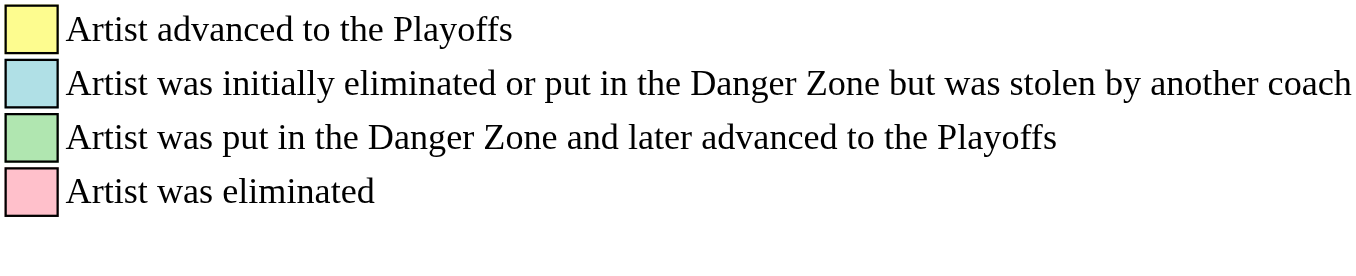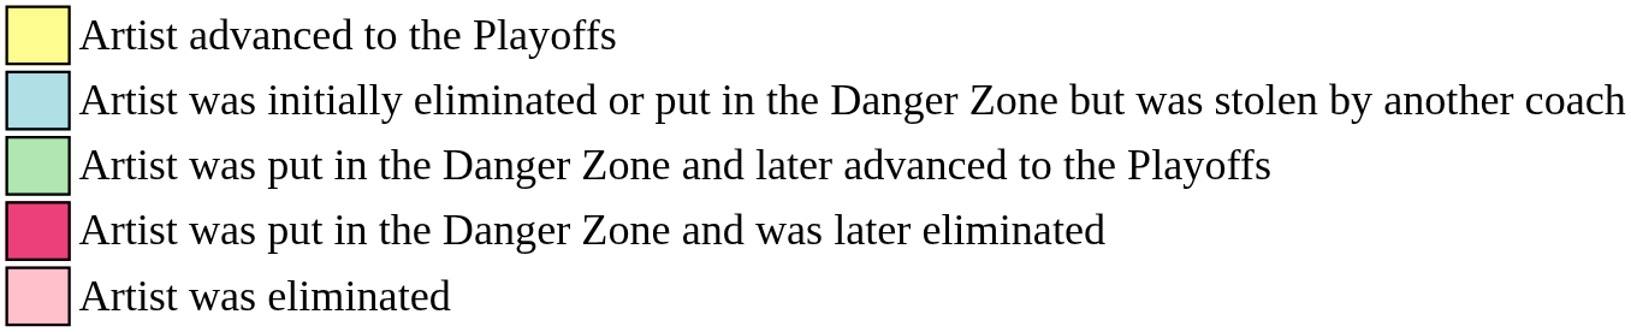+ row: Artist was put in the Danger Zone and was later eliminated
